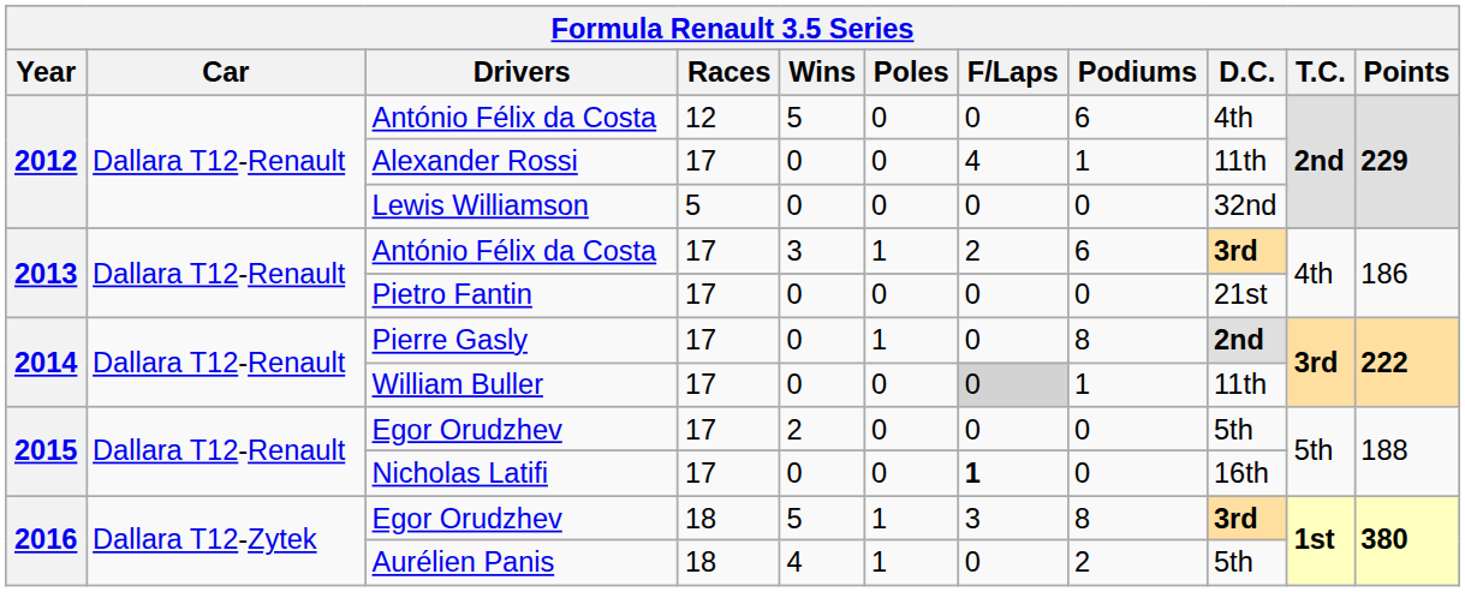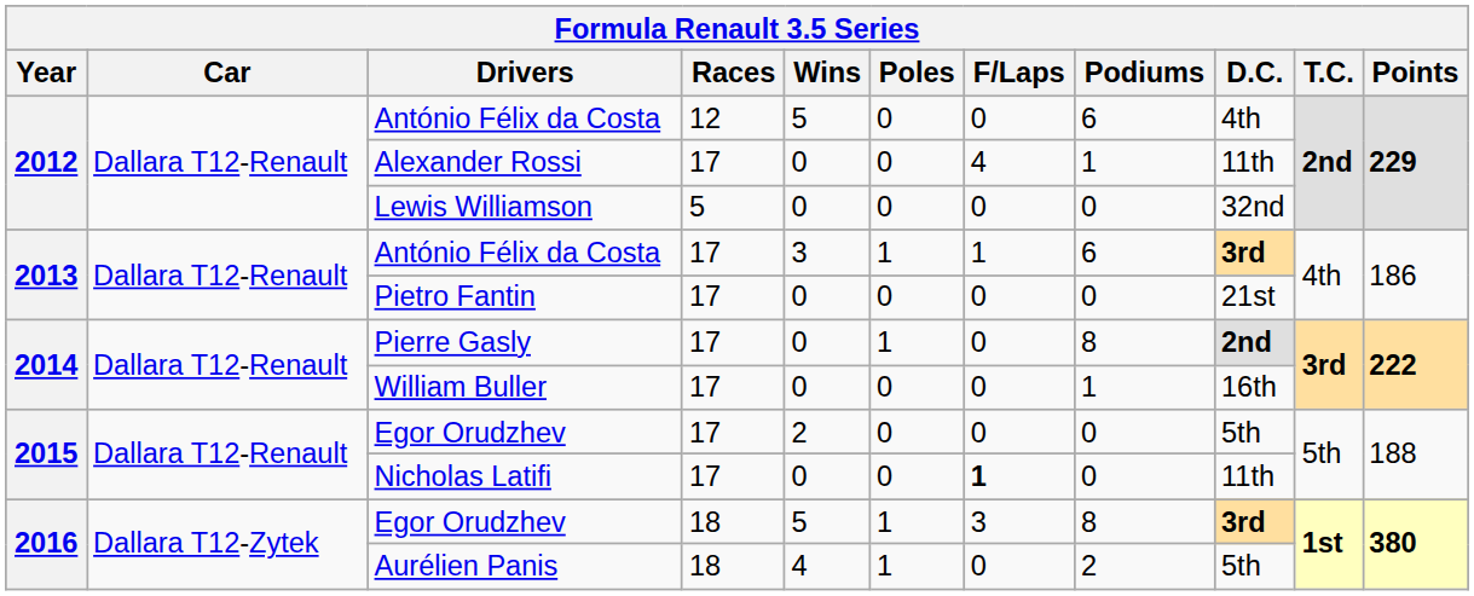2013 / António Félix da Costa | F/Laps: 2 -> 1
William Buller | F/Laps: lightgrey background -> no background
William Buller | D.C.: 11th -> 16th
Nicholas Latifi | D.C.: 16th -> 11th
